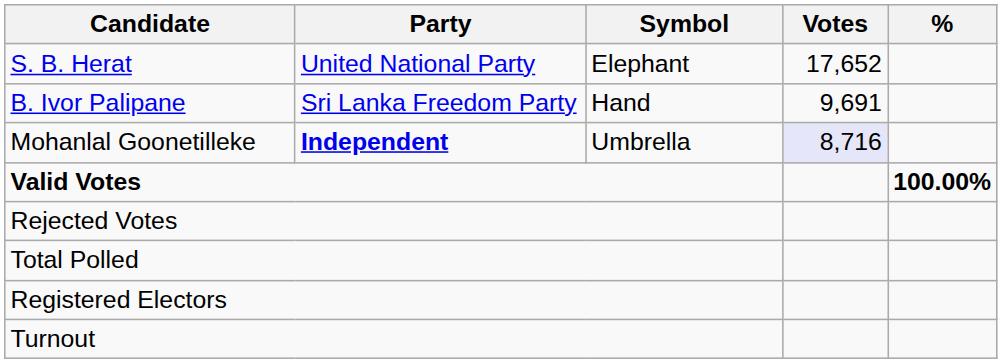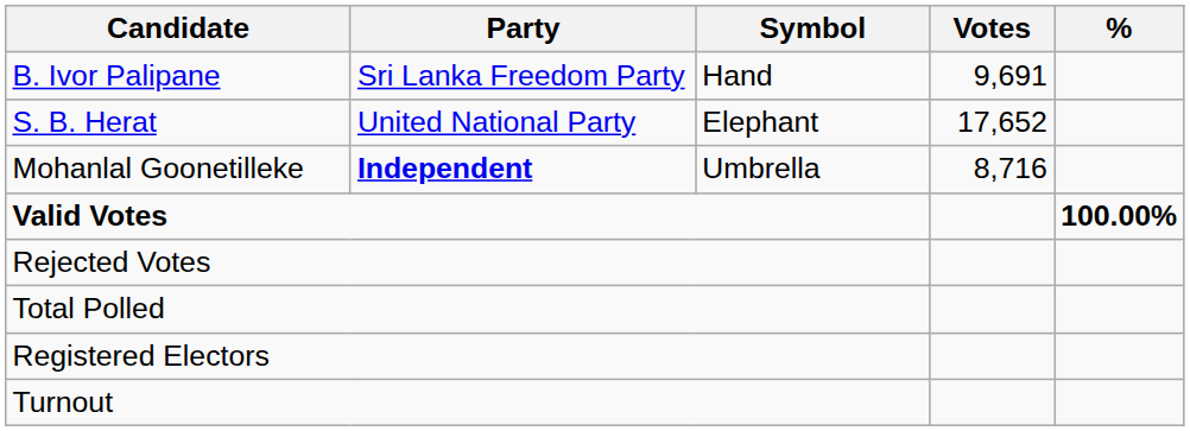rows swapped: S. B. Herat <-> B. Ivor Palipane
Mohanlal Goonetilleke | Votes: lavender background -> no background
